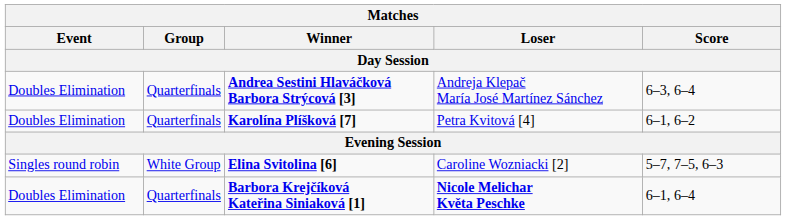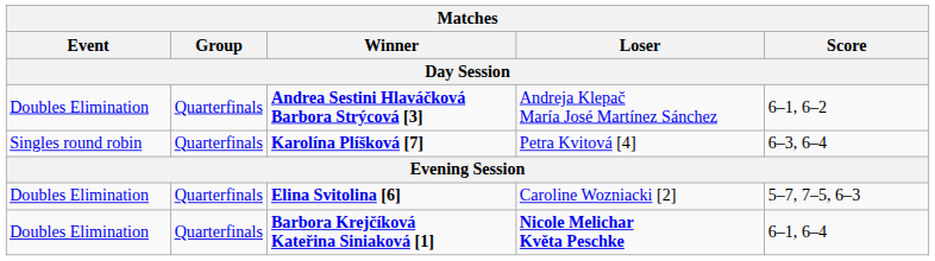Andrea Sestini Hlaváčková Barbora Strýcová [3] | Score: 6–3, 6–4 -> 6–1, 6–2
Karolína Plíšková [7] | Event: Doubles Elimination -> Singles round robin
Karolína Plíšková [7] | Score: 6–1, 6–2 -> 6–3, 6–4
Elina Svitolina [6] | Event: Singles round robin -> Doubles Elimination
Elina Svitolina [6] | Group: White Group -> Quarterfinals
